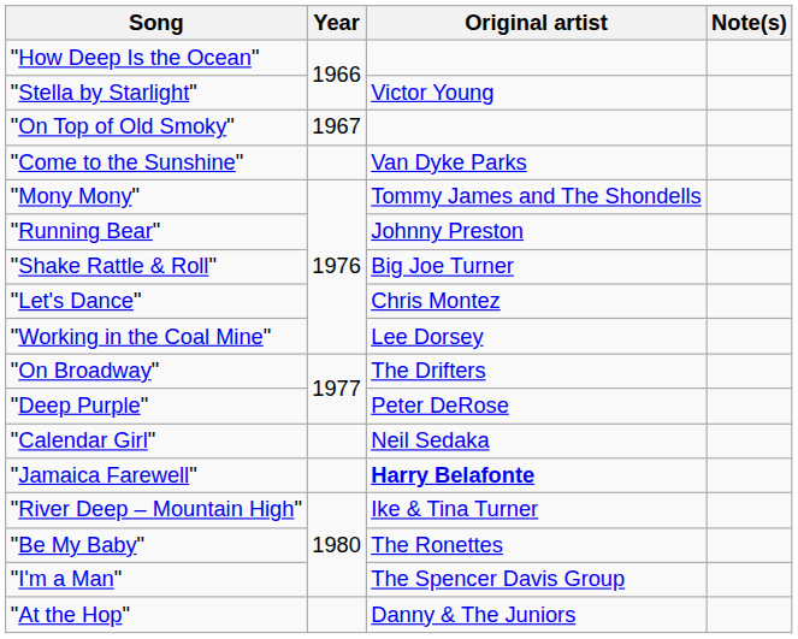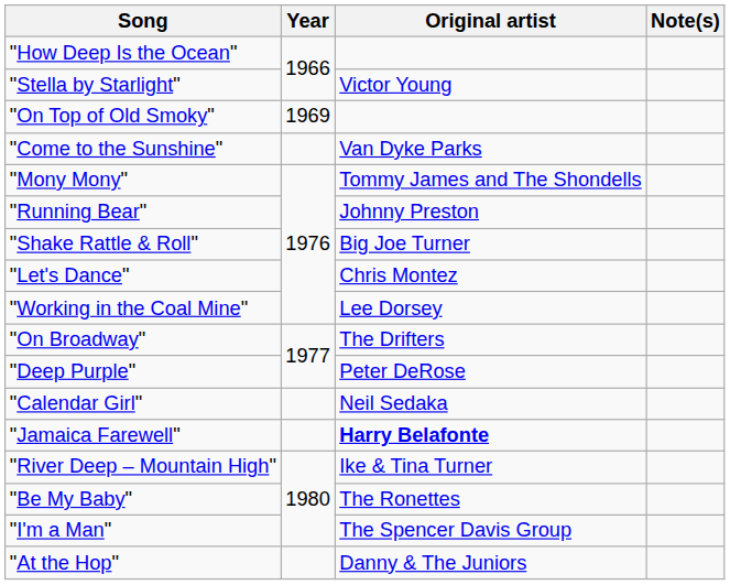"On Top of Old Smoky" | Year: 1967 -> 1969
